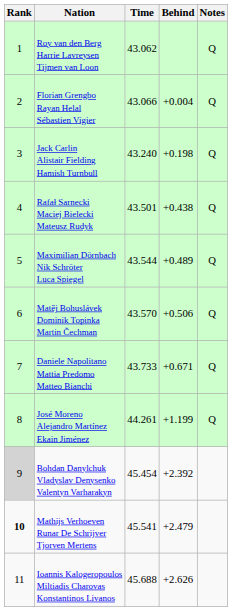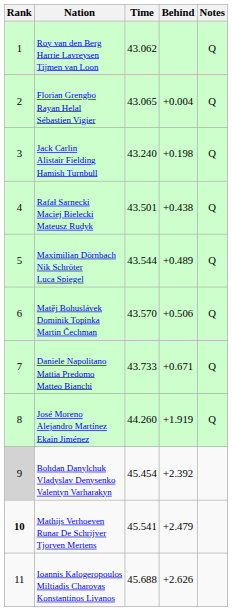Florian Grengbo Rayan Helal Sébastien Vigier | Time: 43.066 -> 43.065
José Moreno Alejandro Martínez Ekain Jiménez | Time: 44.261 -> 44.260
José Moreno Alejandro Martínez Ekain Jiménez | Behind: +1.199 -> +1.919
